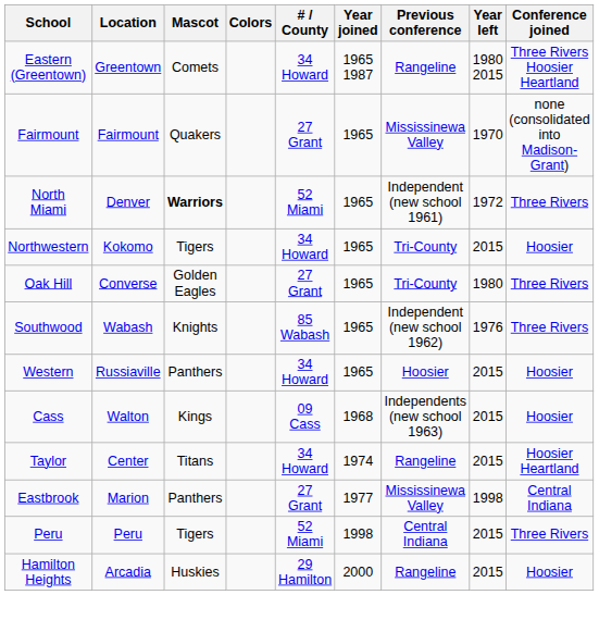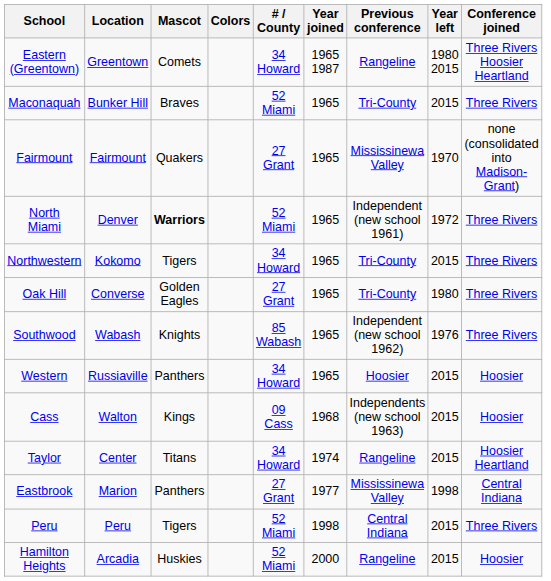+ row: Maconaquah | Bunker Hill | Braves | 52 Miami | 1965 | Tri-County | 2015 | Three Rivers
Northwestern | Conference joined: Hoosier -> Three Rivers
Hamilton Heights | # / County: 29 Hamilton -> 52 Miami
